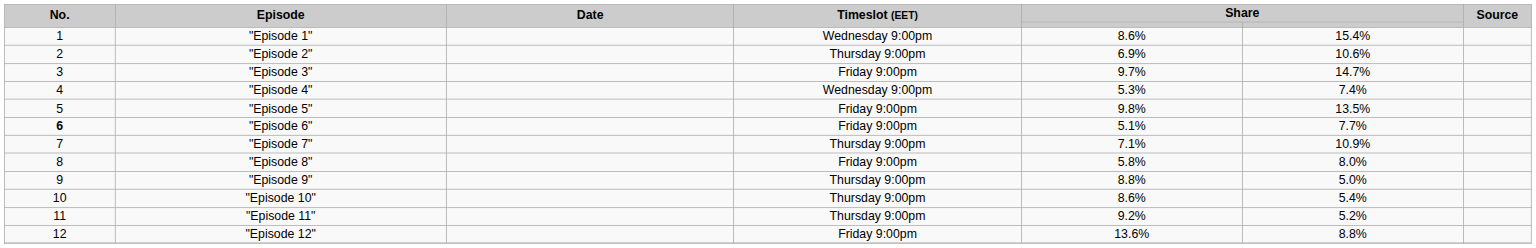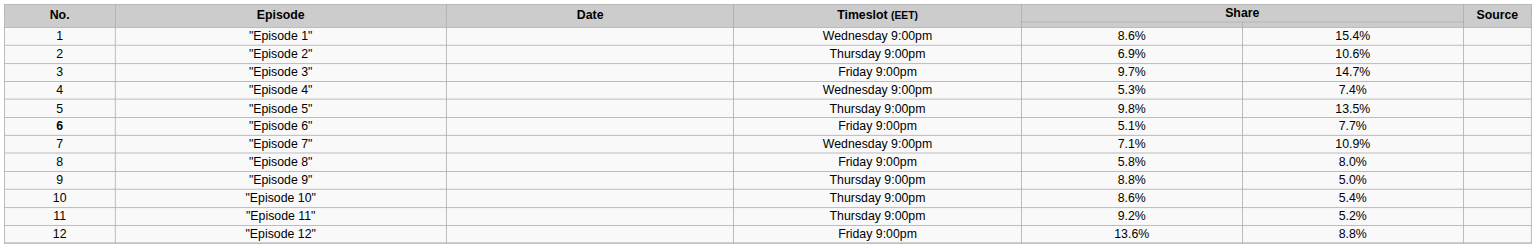"Episode 5" | Timeslot (EET): Friday 9:00pm -> Thursday 9:00pm
"Episode 7" | Timeslot (EET): Thursday 9:00pm -> Wednesday 9:00pm
